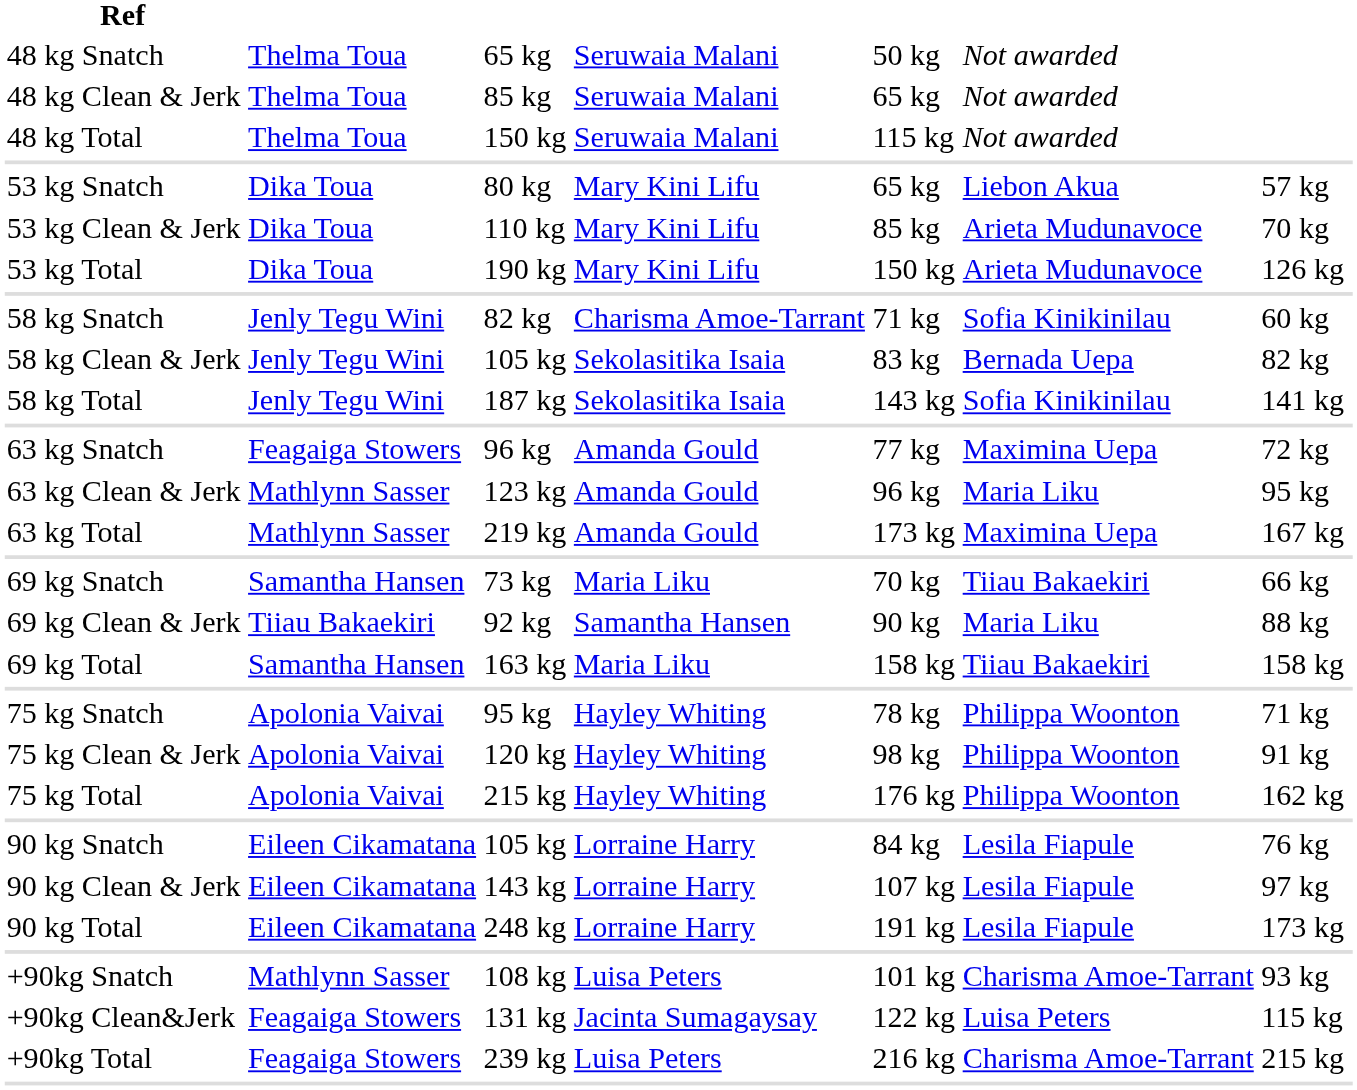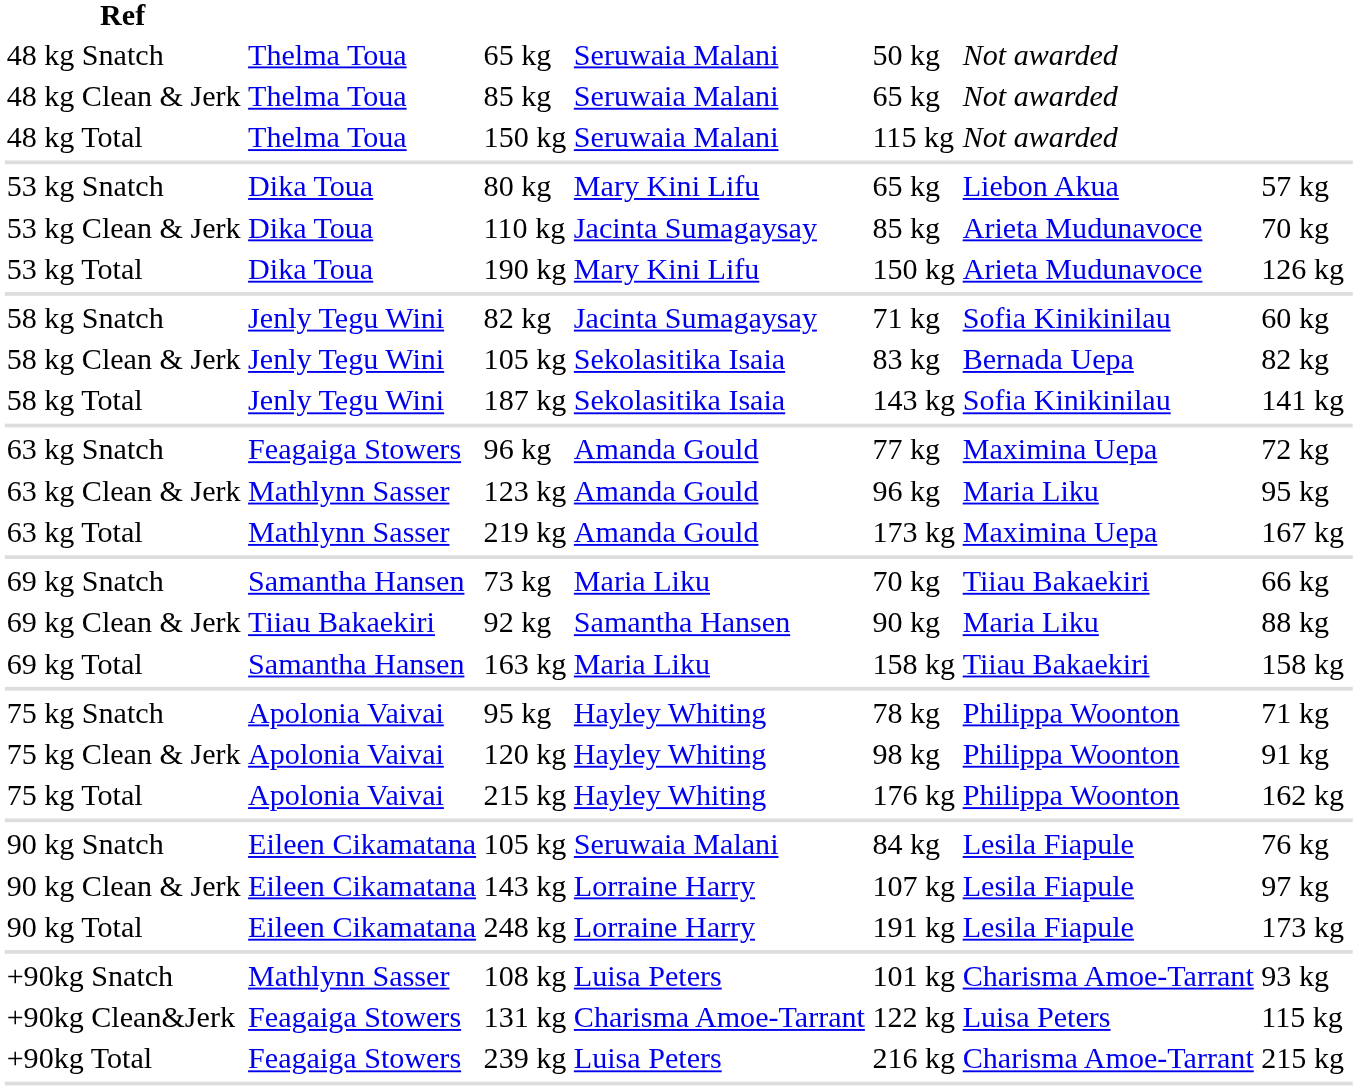53 kg Clean & Jerk | column 4: Mary Kini Lifu -> Jacinta Sumagaysay
58 kg Snatch | column 4: Charisma Amoe-Tarrant -> Jacinta Sumagaysay
90 kg Snatch | column 4: Lorraine Harry -> Seruwaia Malani
+90kg Clean&Jerk | column 4: Jacinta Sumagaysay -> Charisma Amoe-Tarrant
